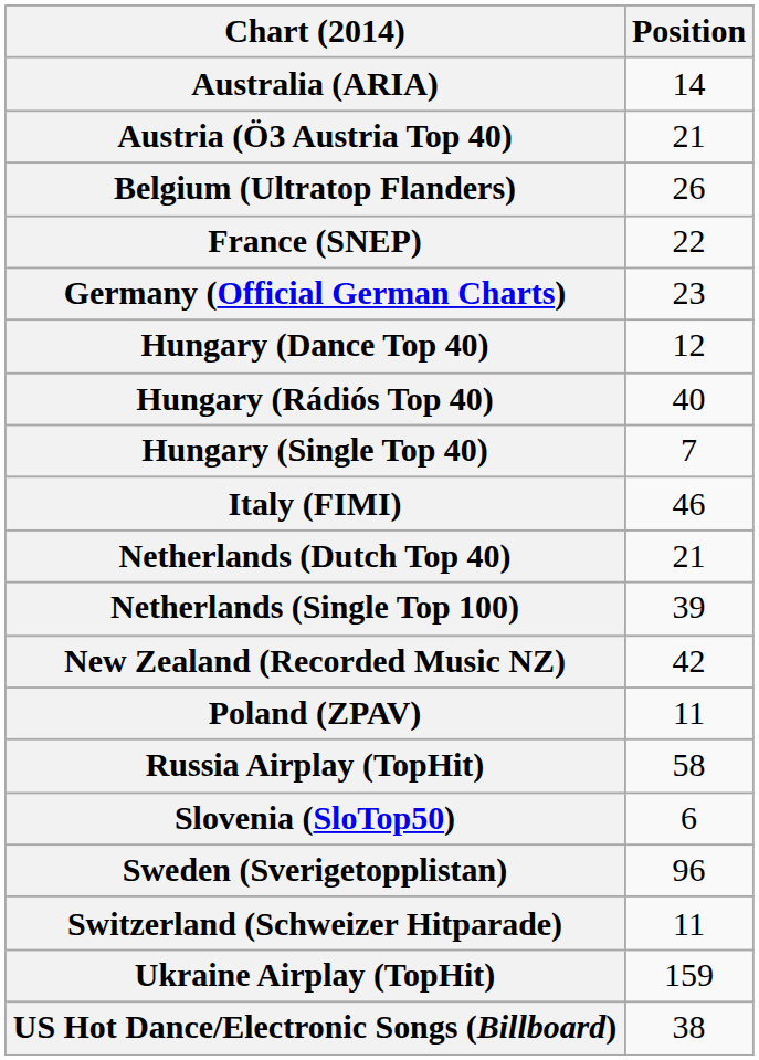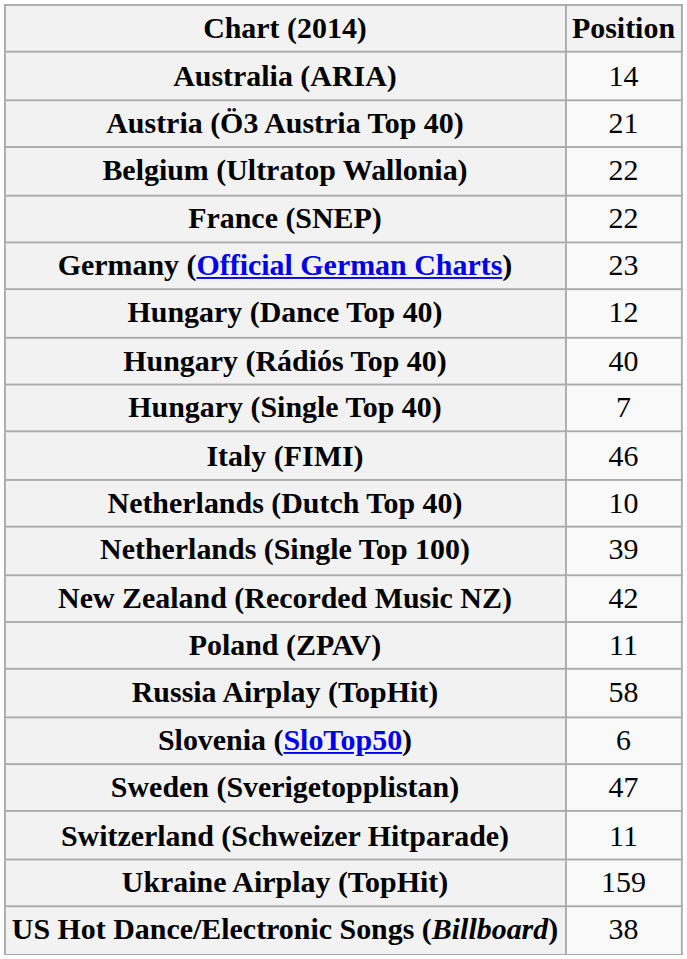- row: Belgium (Ultratop Flanders) | 26
+ row: Belgium (Ultratop Wallonia) | 22
Netherlands (Dutch Top 40) | Position: 21 -> 10
Sweden (Sverigetopplistan) | Position: 96 -> 47
